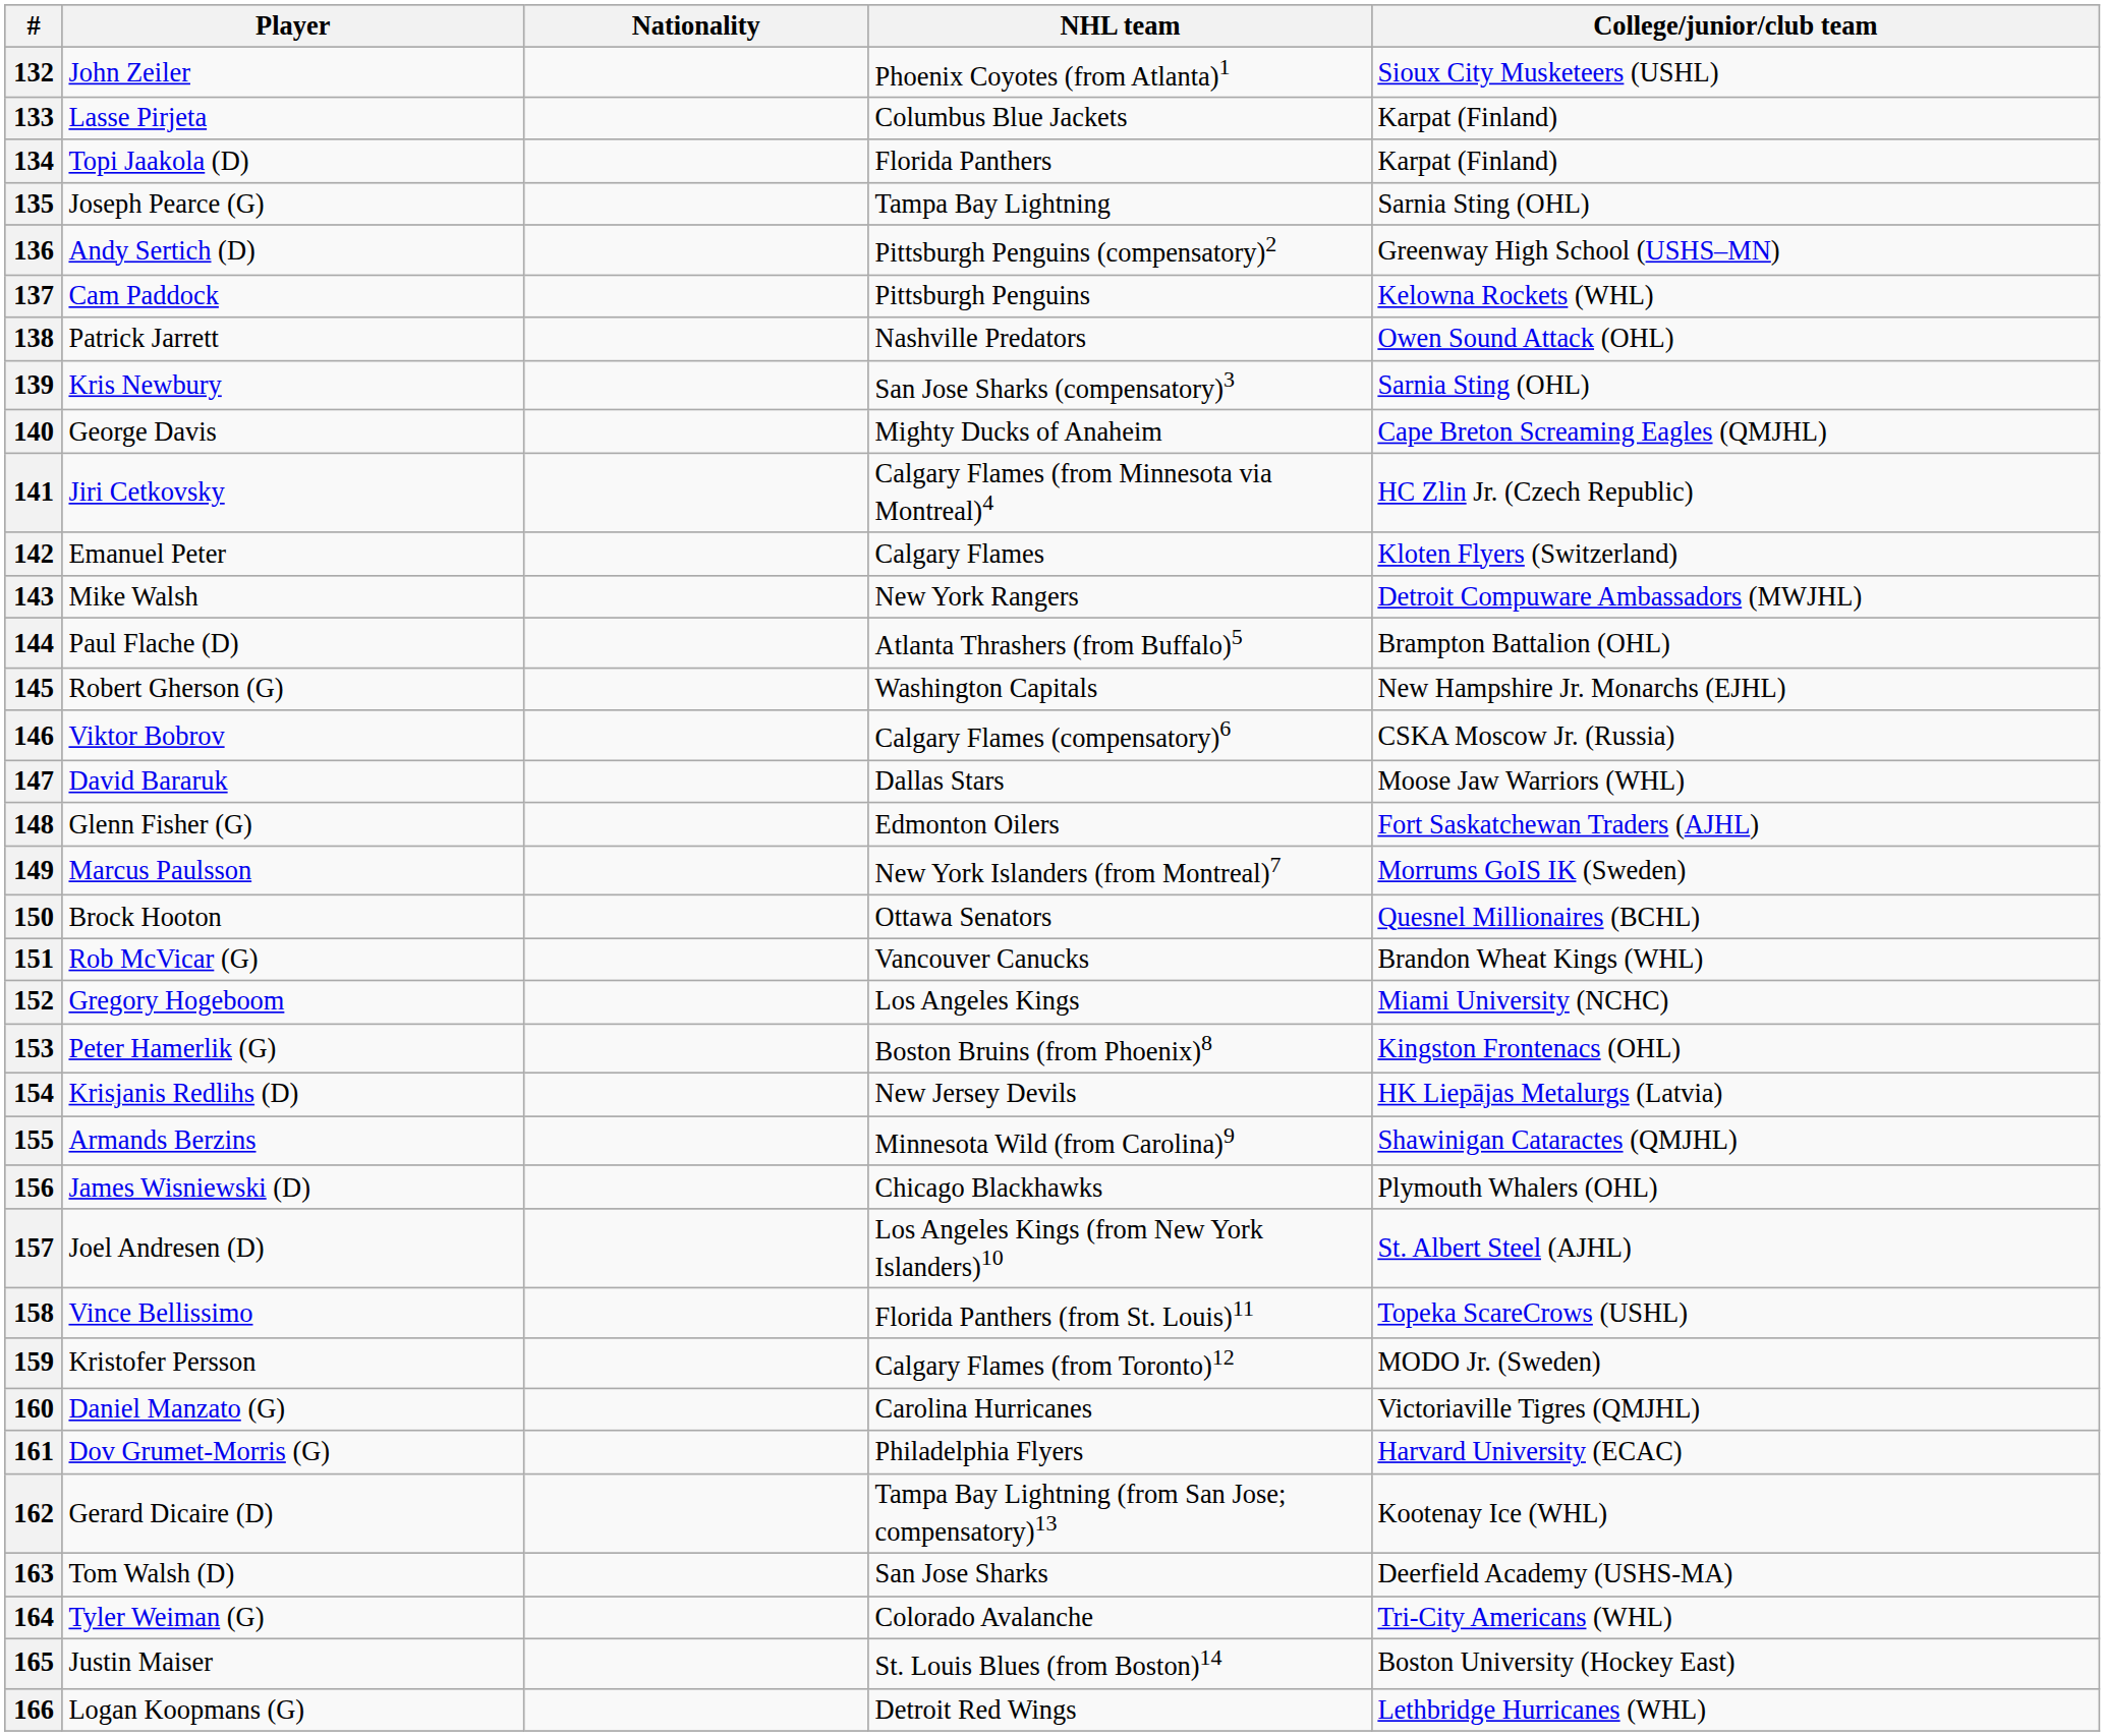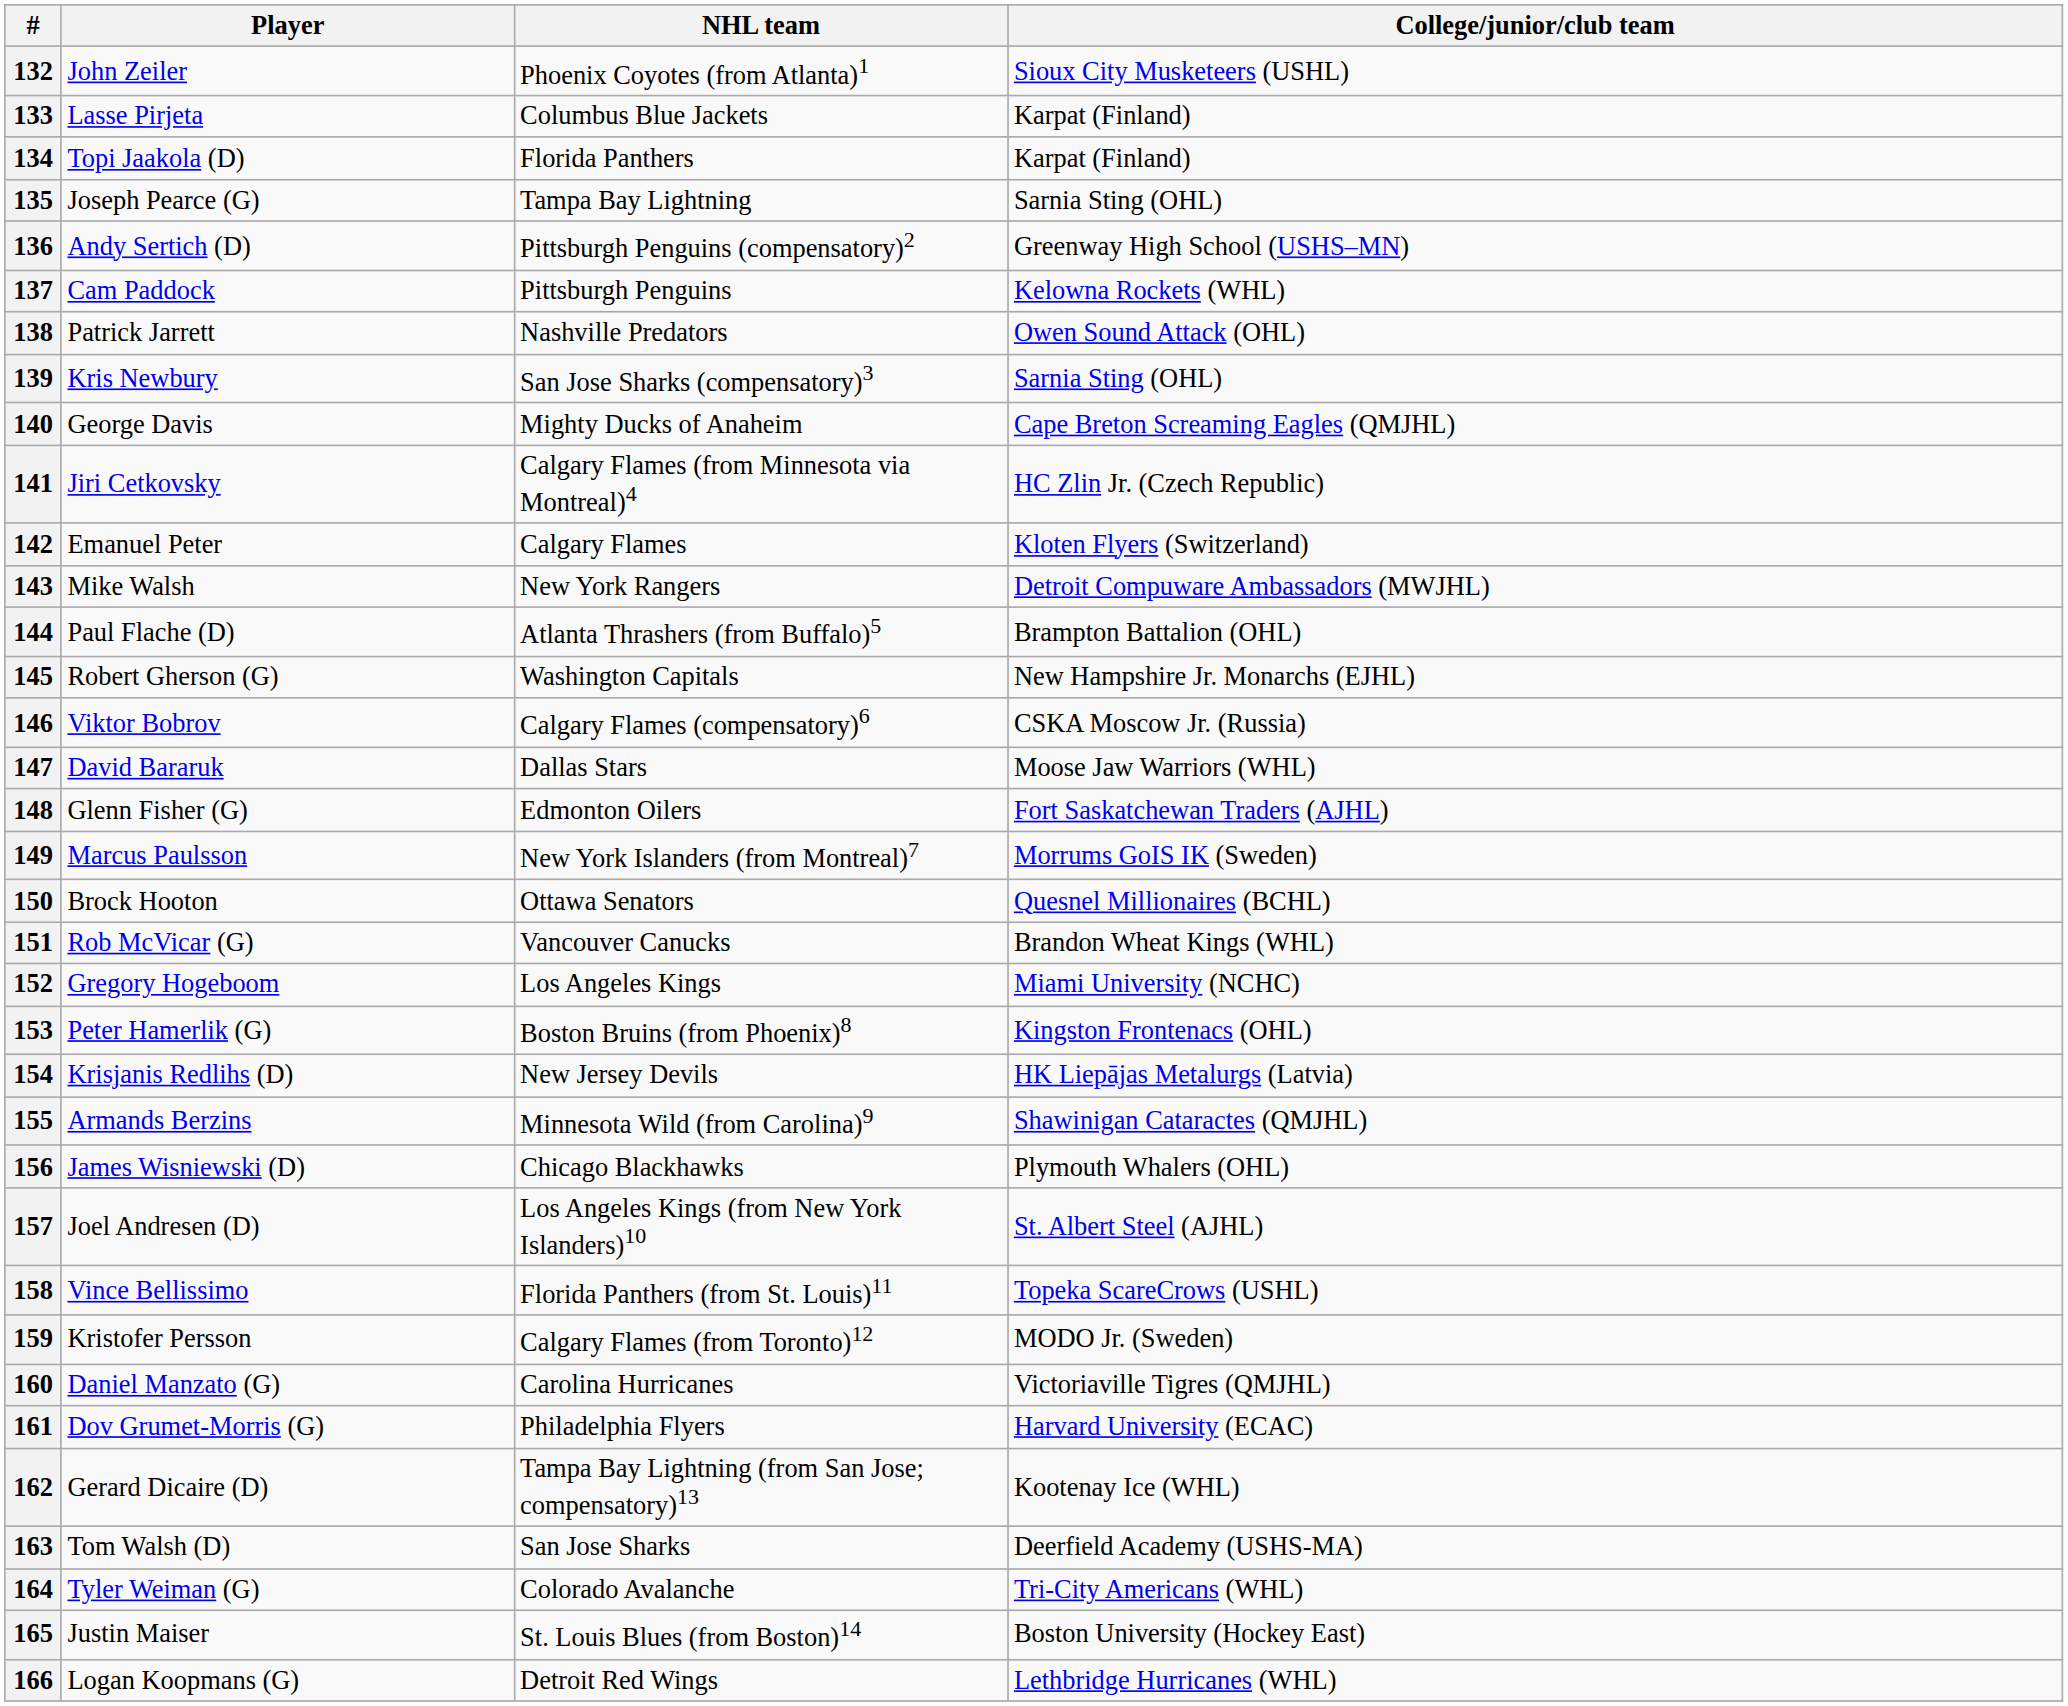- column: Nationality
